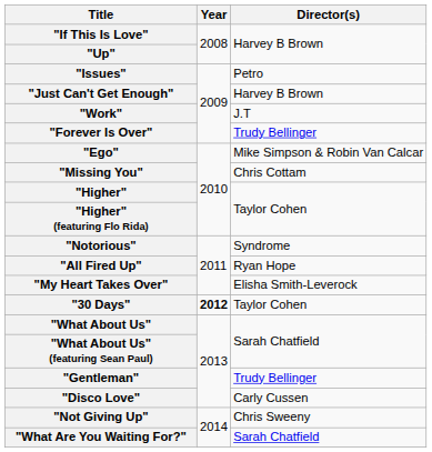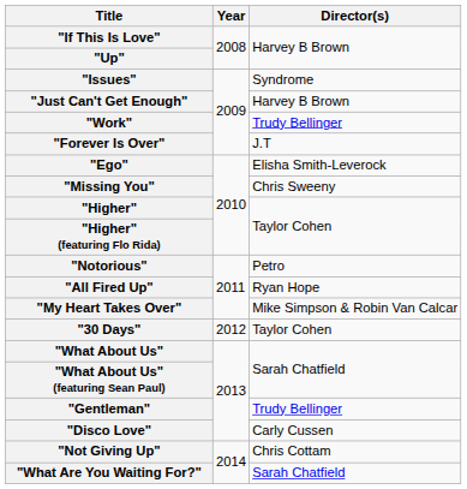"Issues" | Director(s): Petro -> Syndrome
"Work" | Director(s): J.T -> Trudy Bellinger
"Forever Is Over" | Director(s): Trudy Bellinger -> J.T
"Ego" | Director(s): Mike Simpson & Robin Van Calcar -> Elisha Smith-Leverock
"Missing You" | Director(s): Chris Cottam -> Chris Sweeny
"Notorious" | Director(s): Syndrome -> Petro
"My Heart Takes Over" | Director(s): Elisha Smith-Leverock -> Mike Simpson & Robin Van Calcar
"30 Days" | Year: bold -> normal
"Not Giving Up" | Director(s): Chris Sweeny -> Chris Cottam
